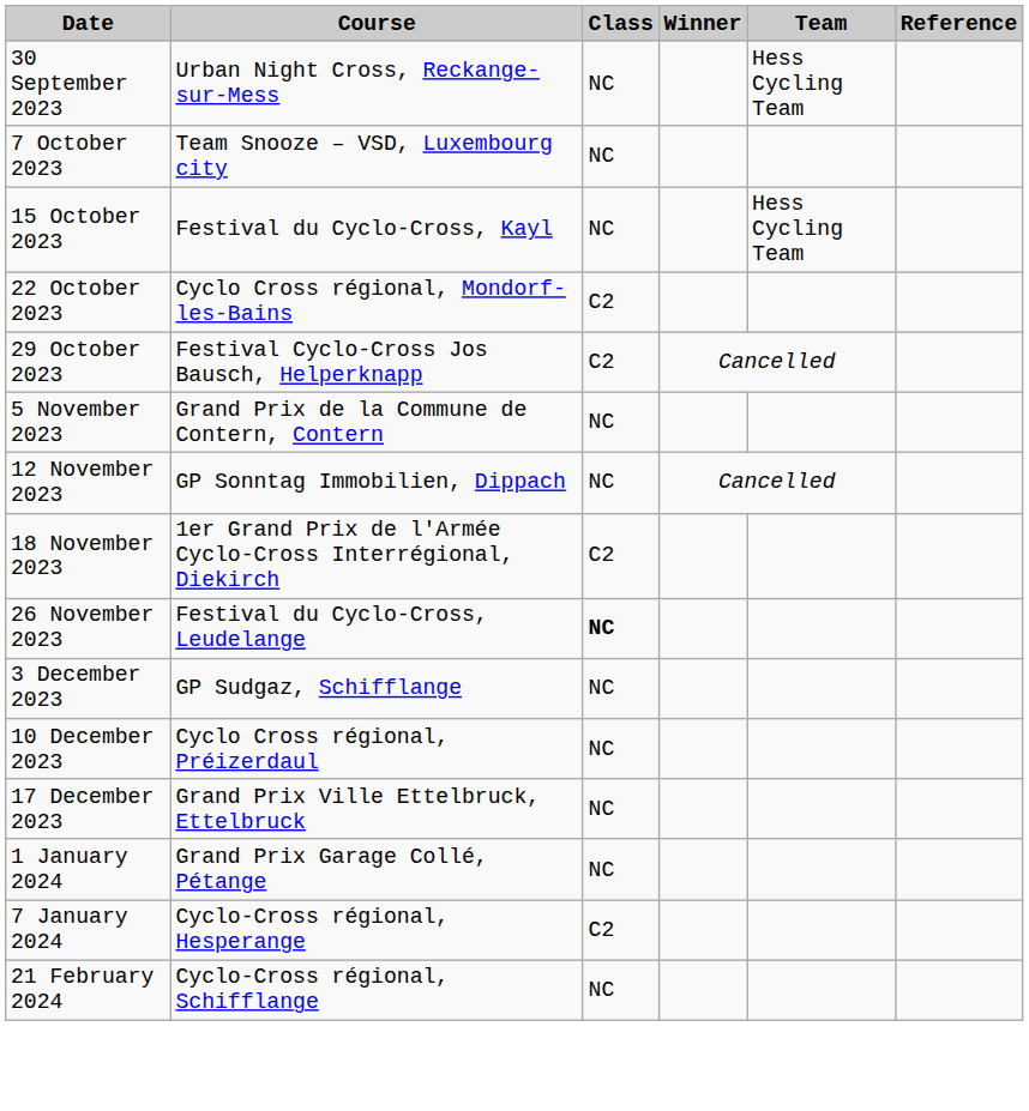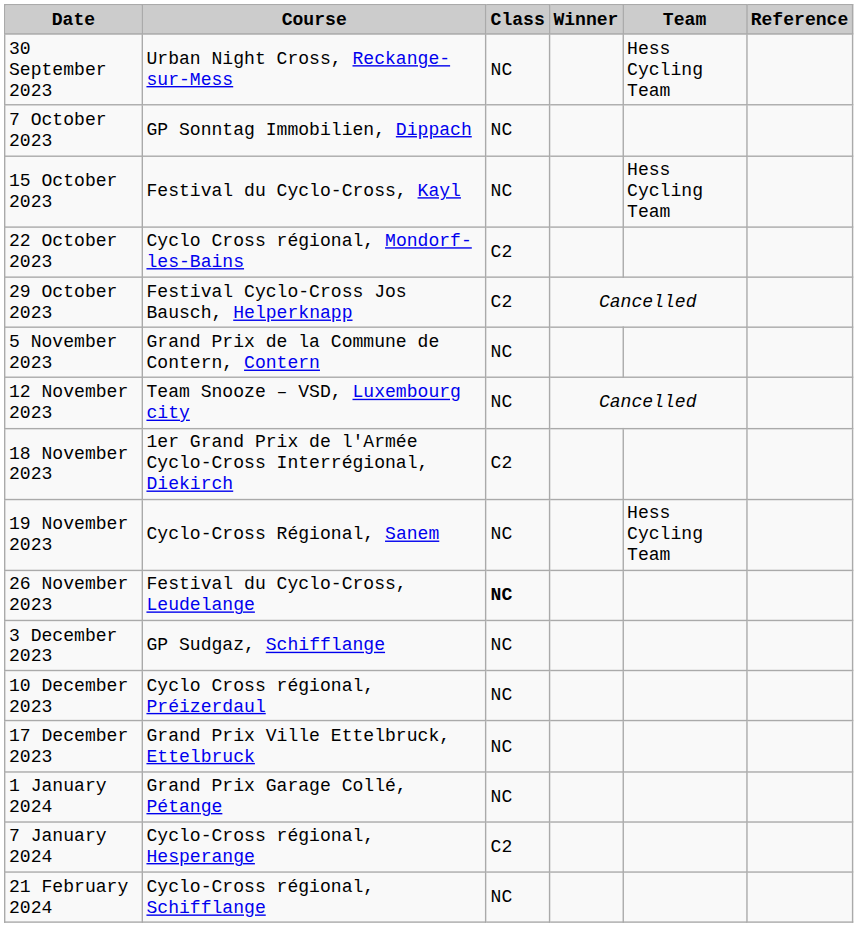7 October 2023 | Course: Team Snooze – VSD, Luxembourg city -> GP Sonntag Immobilien, Dippach
12 November 2023 | Course: GP Sonntag Immobilien, Dippach -> Team Snooze – VSD, Luxembourg city
+ row: 19 November 2023 | Cyclo-Cross Régional, Sanem | NC | Hess Cycling Team
